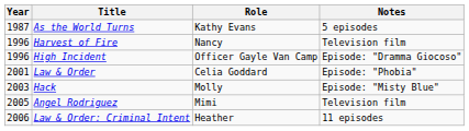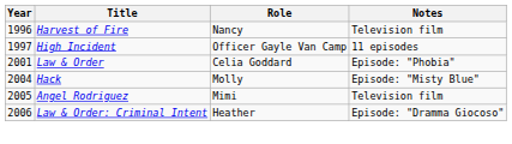- row: 1987 | As the World Turns | Kathy Evans | 5 episodes
High Incident | Year: 1996 -> 1997
High Incident | Notes: Episode: "Dramma Giocoso" -> 11 episodes
Hack | Year: 2003 -> 2004
Law & Order: Criminal Intent | Notes: 11 episodes -> Episode: "Dramma Giocoso"
